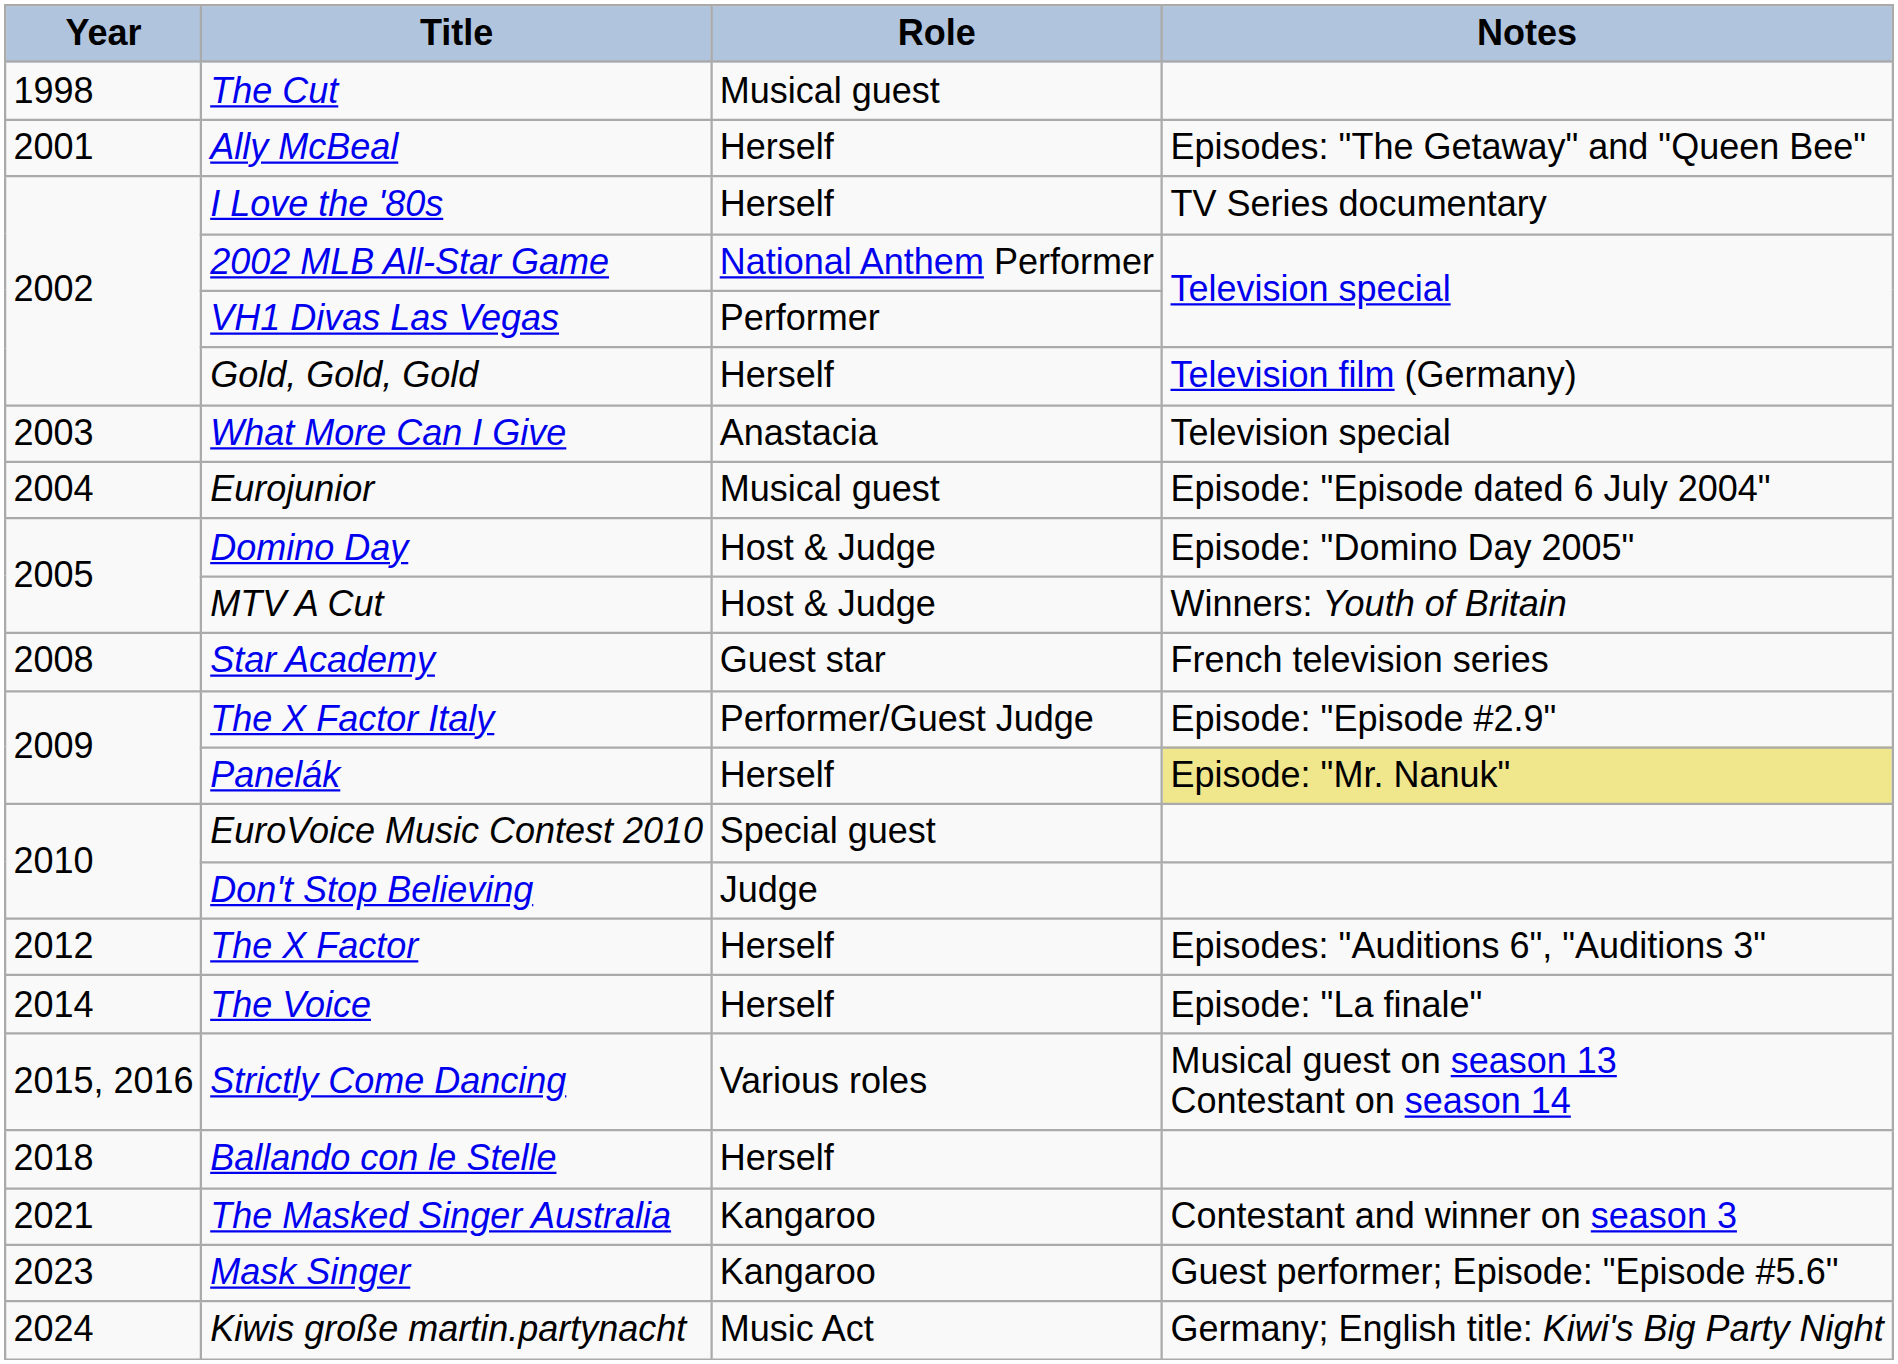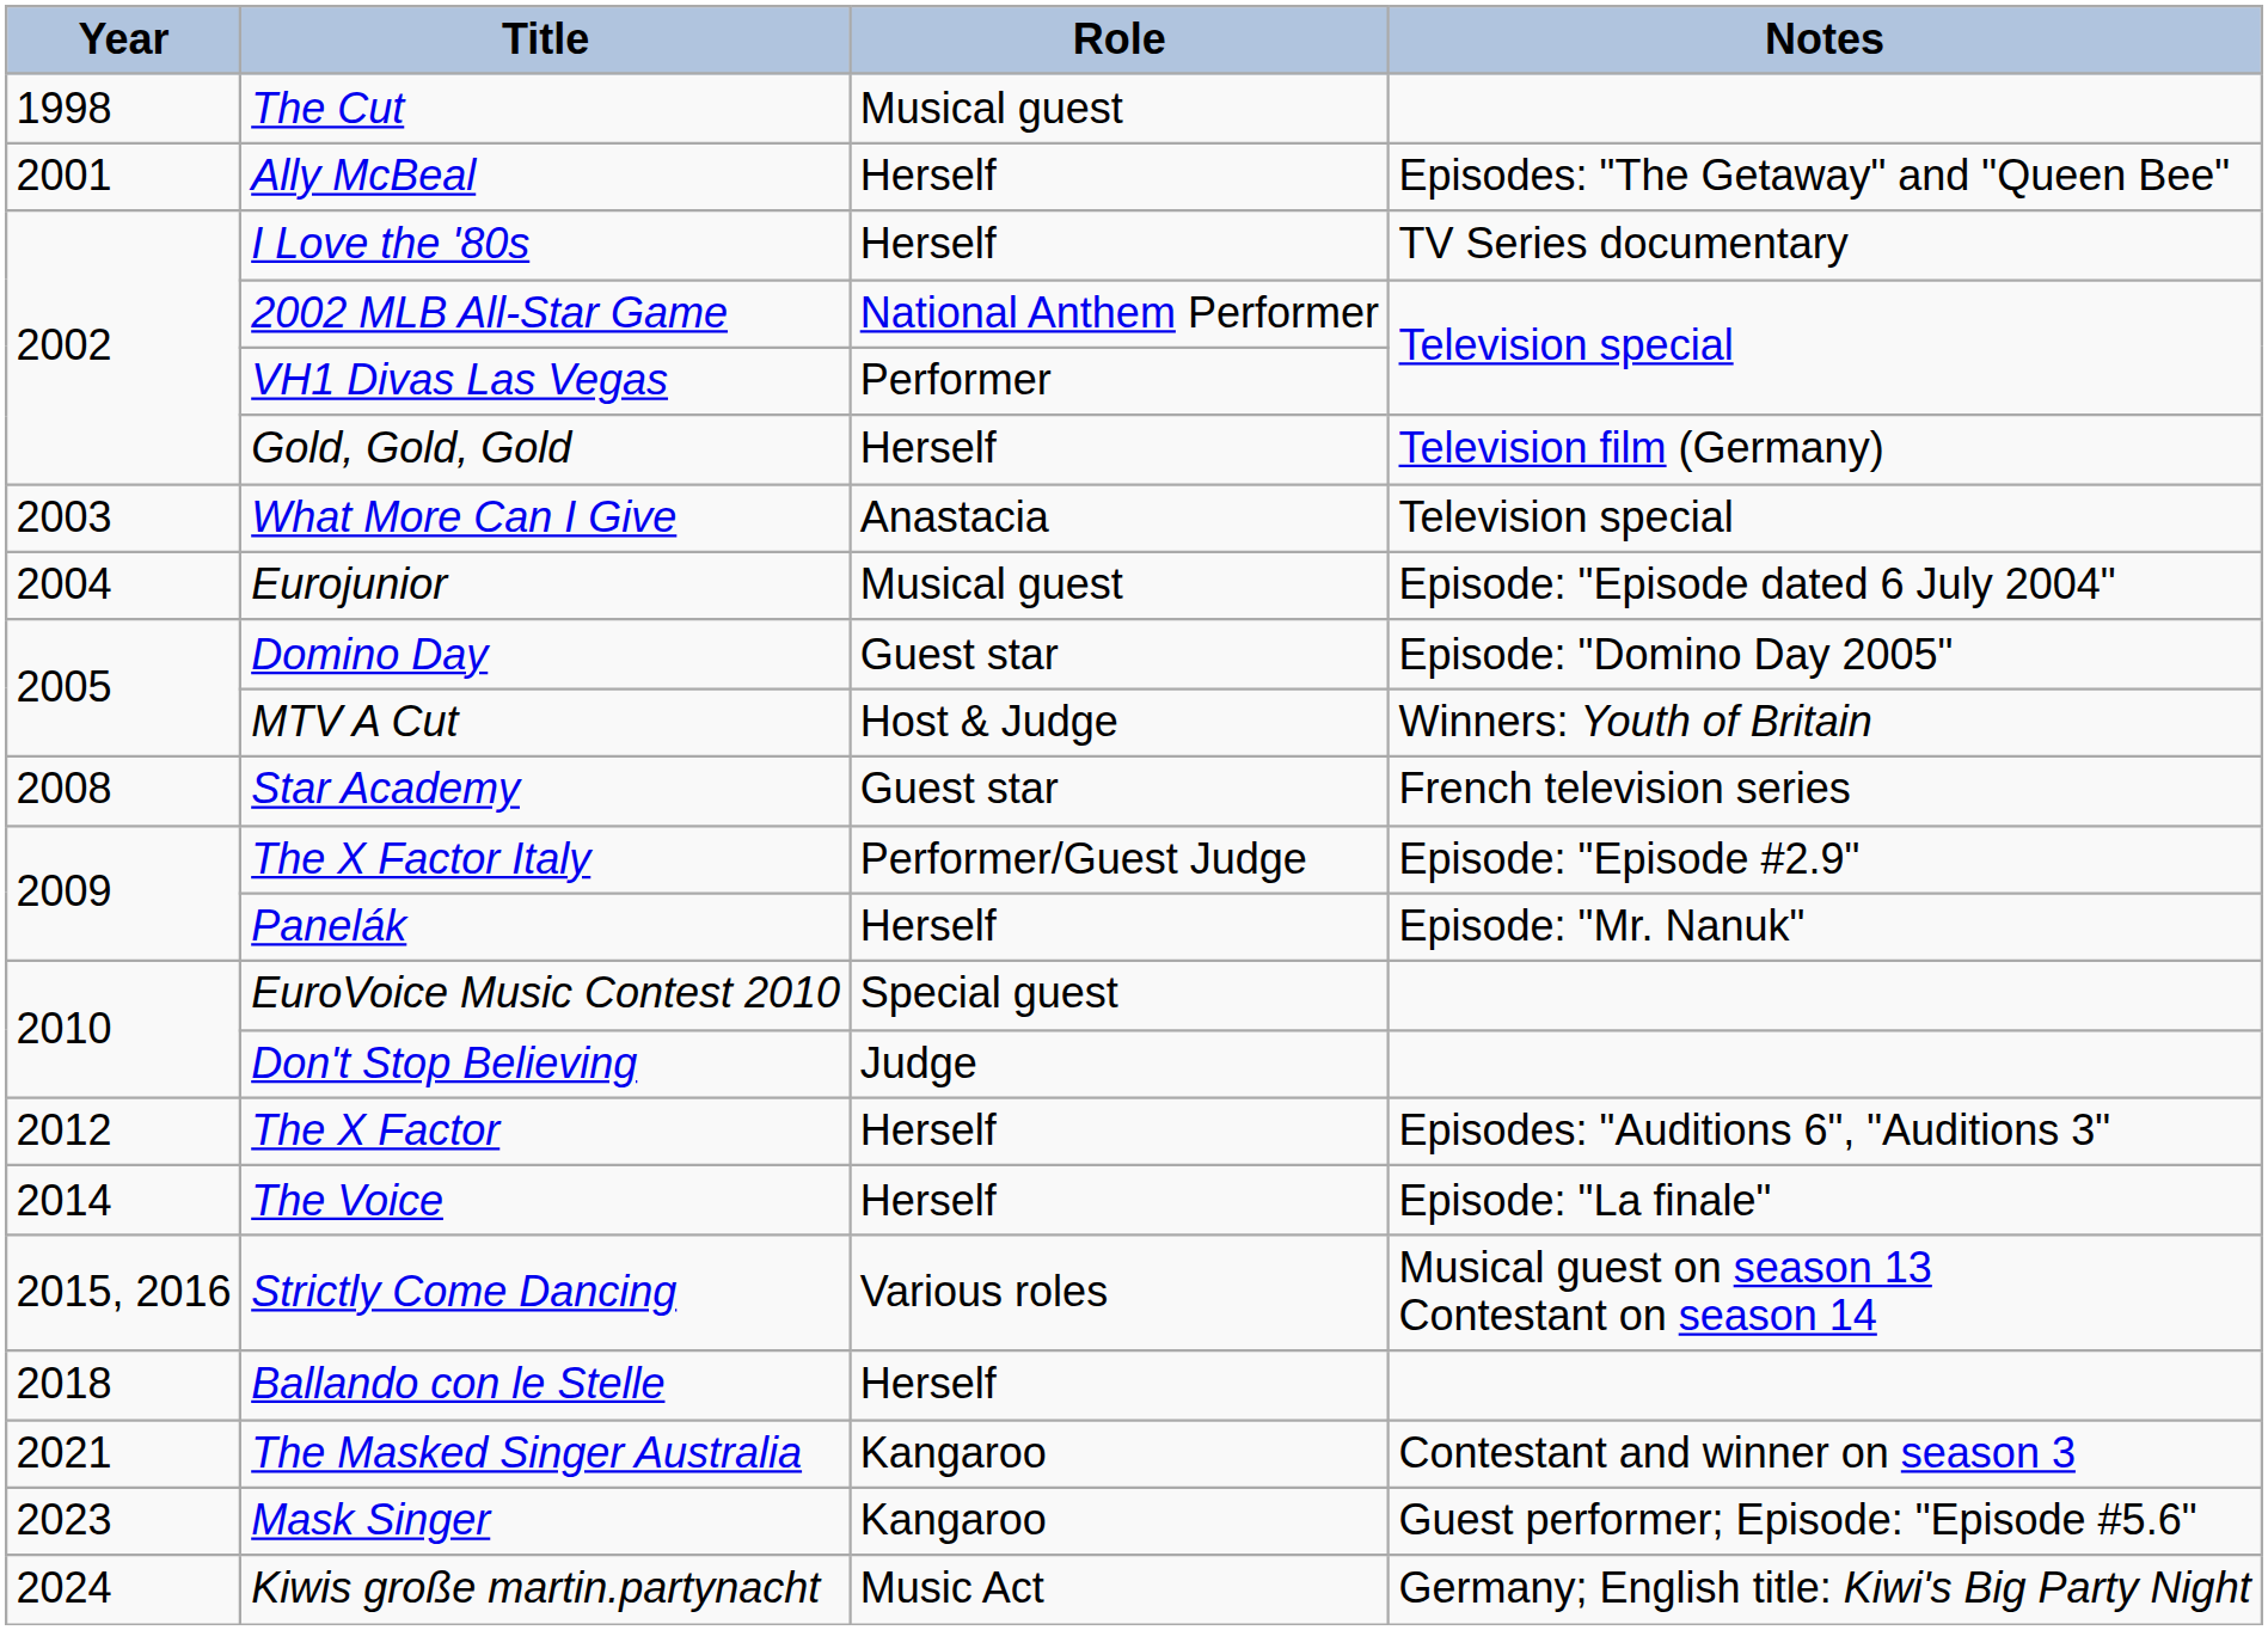Domino Day | Role: Host & Judge -> Guest star
Panelák | Notes: khaki background -> no background
